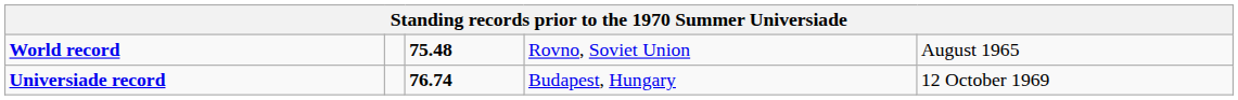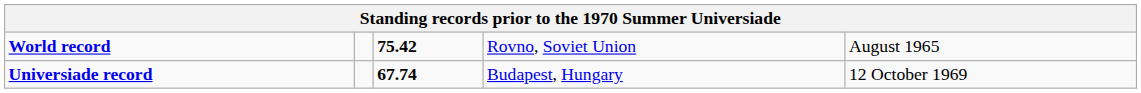World record | column 3: 75.48 -> 75.42
Universiade record | column 3: 76.74 -> 67.74
